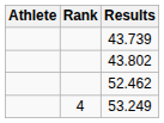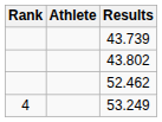columns swapped: Rank <-> Athlete
